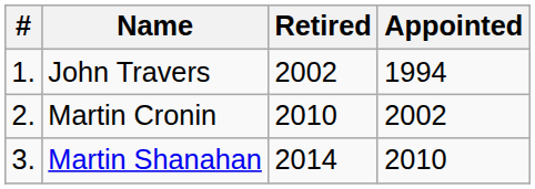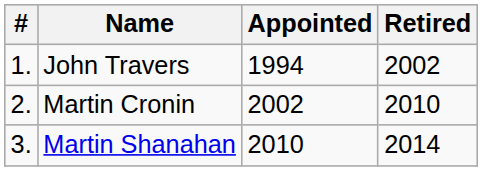columns swapped: Appointed <-> Retired
